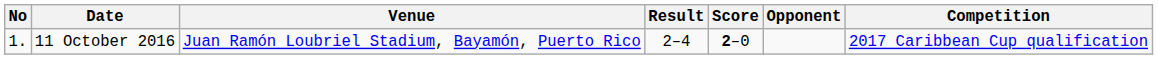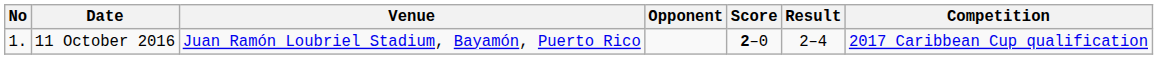columns swapped: Opponent <-> Result
